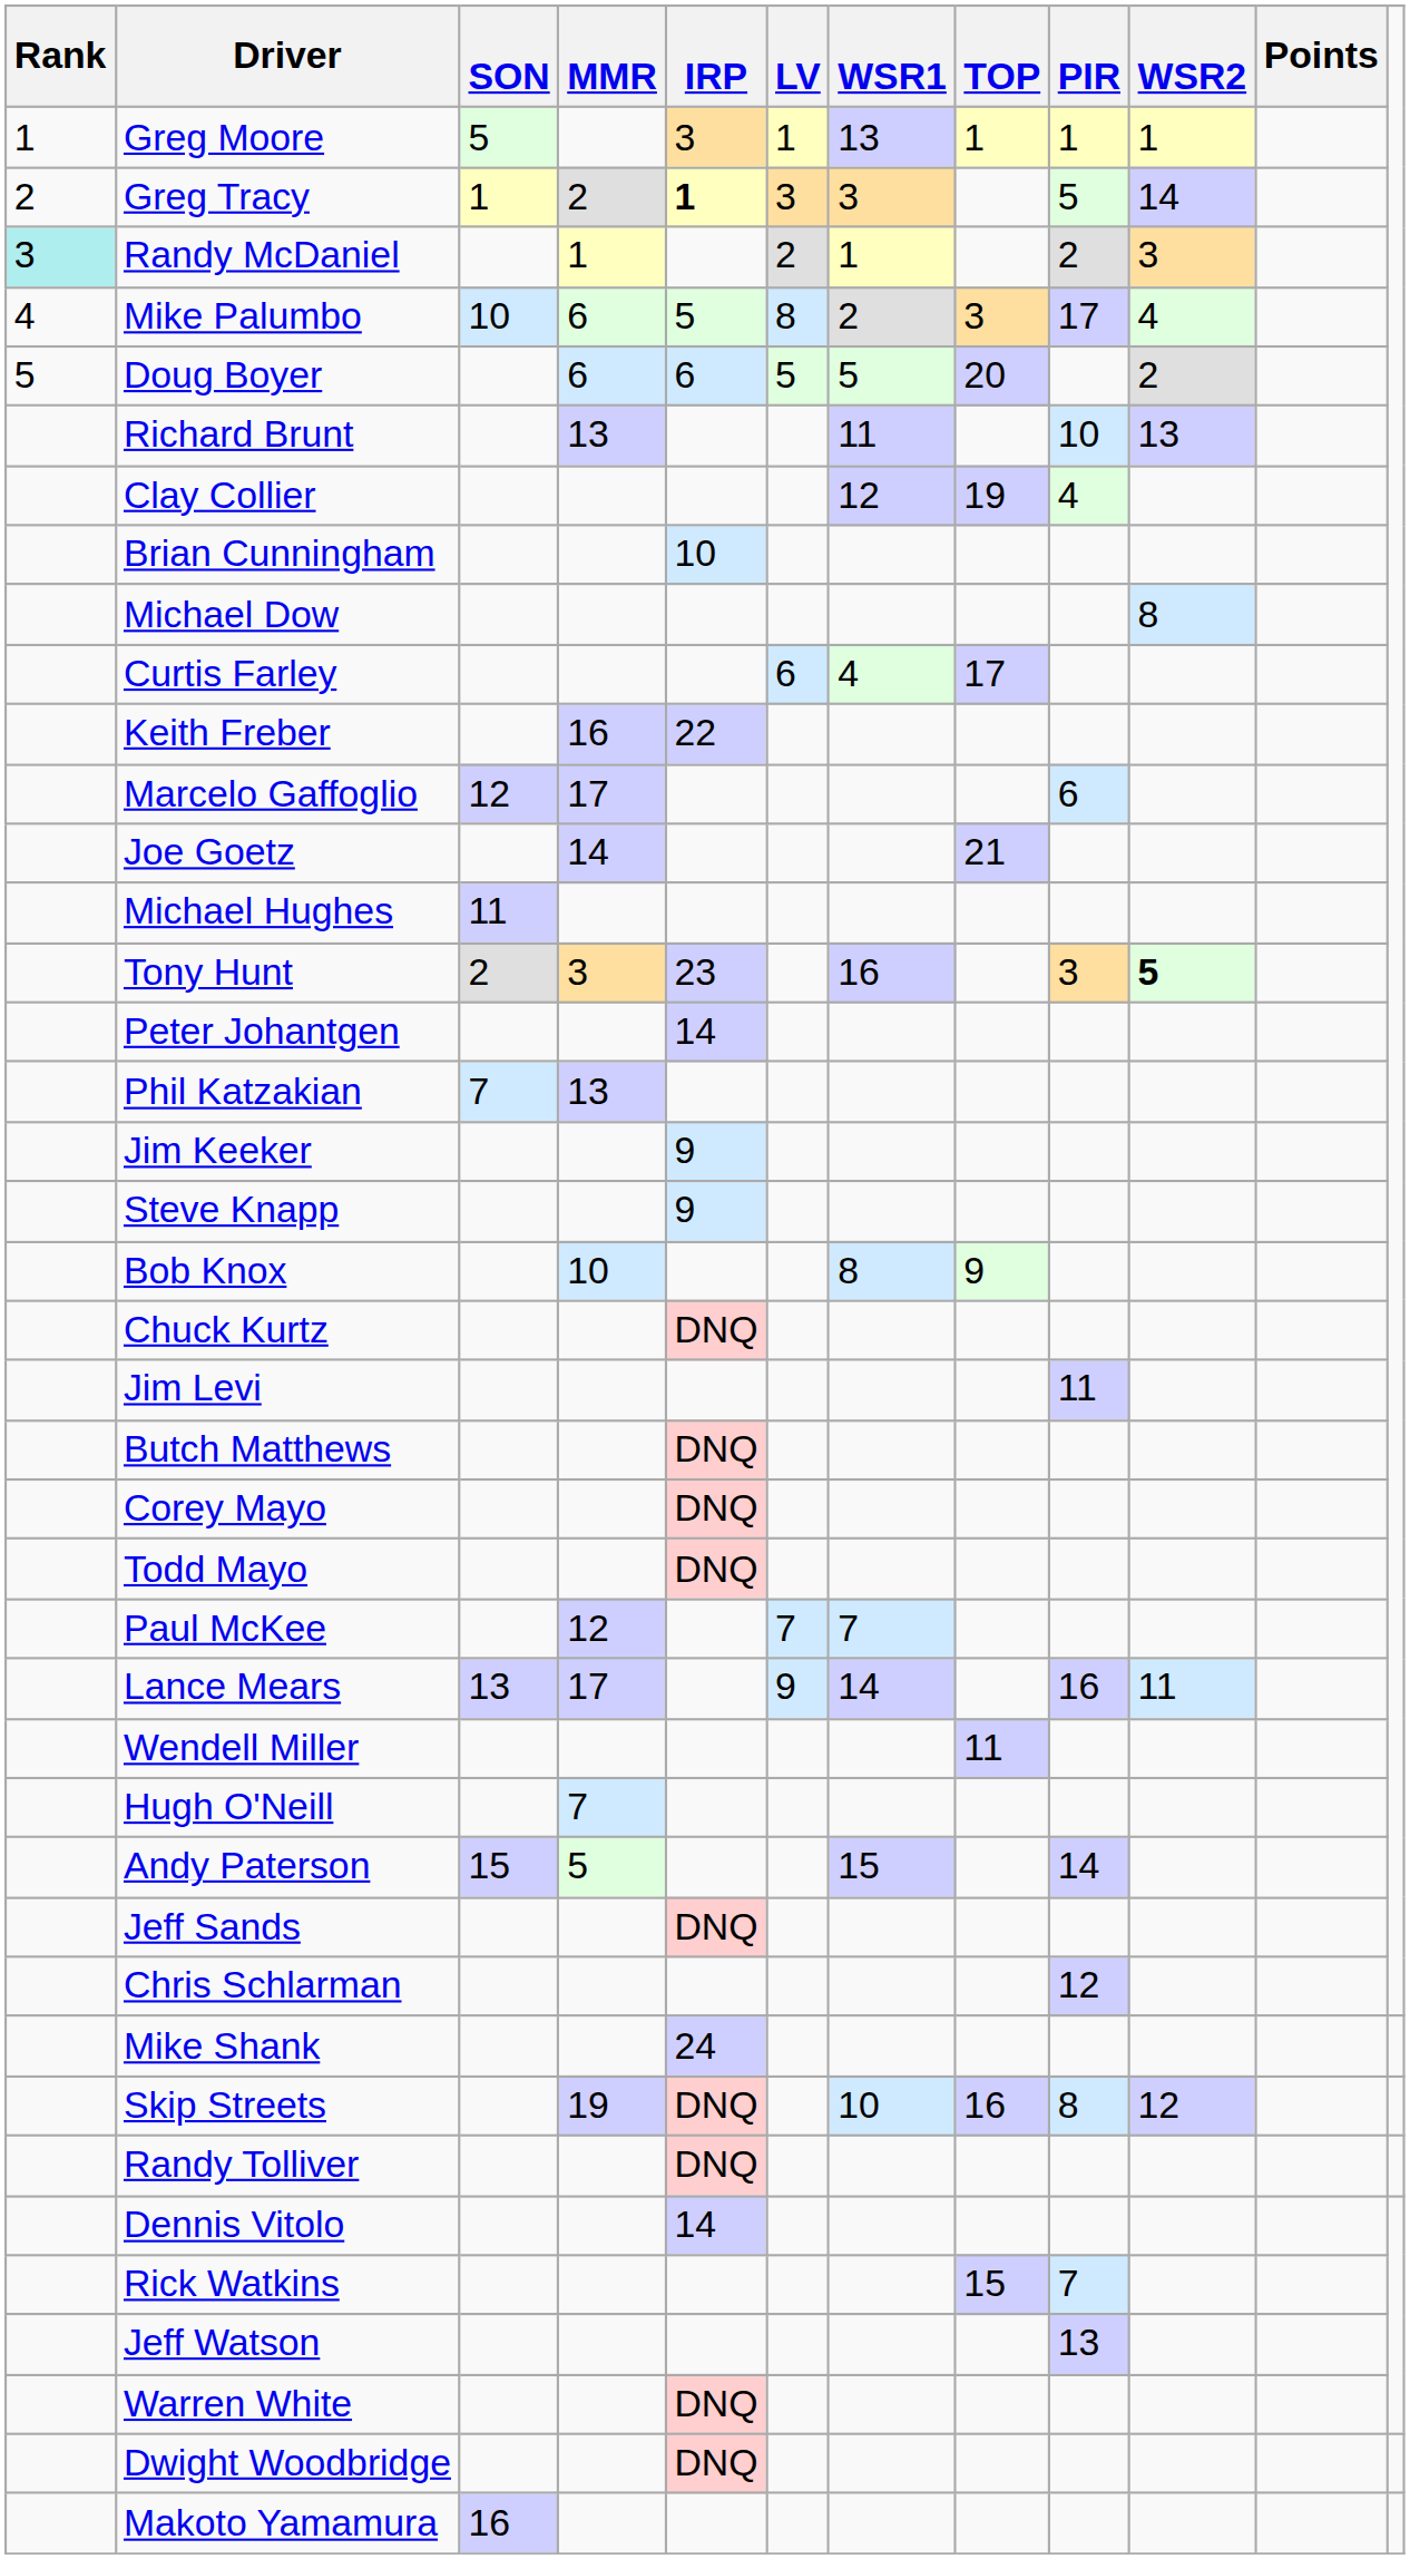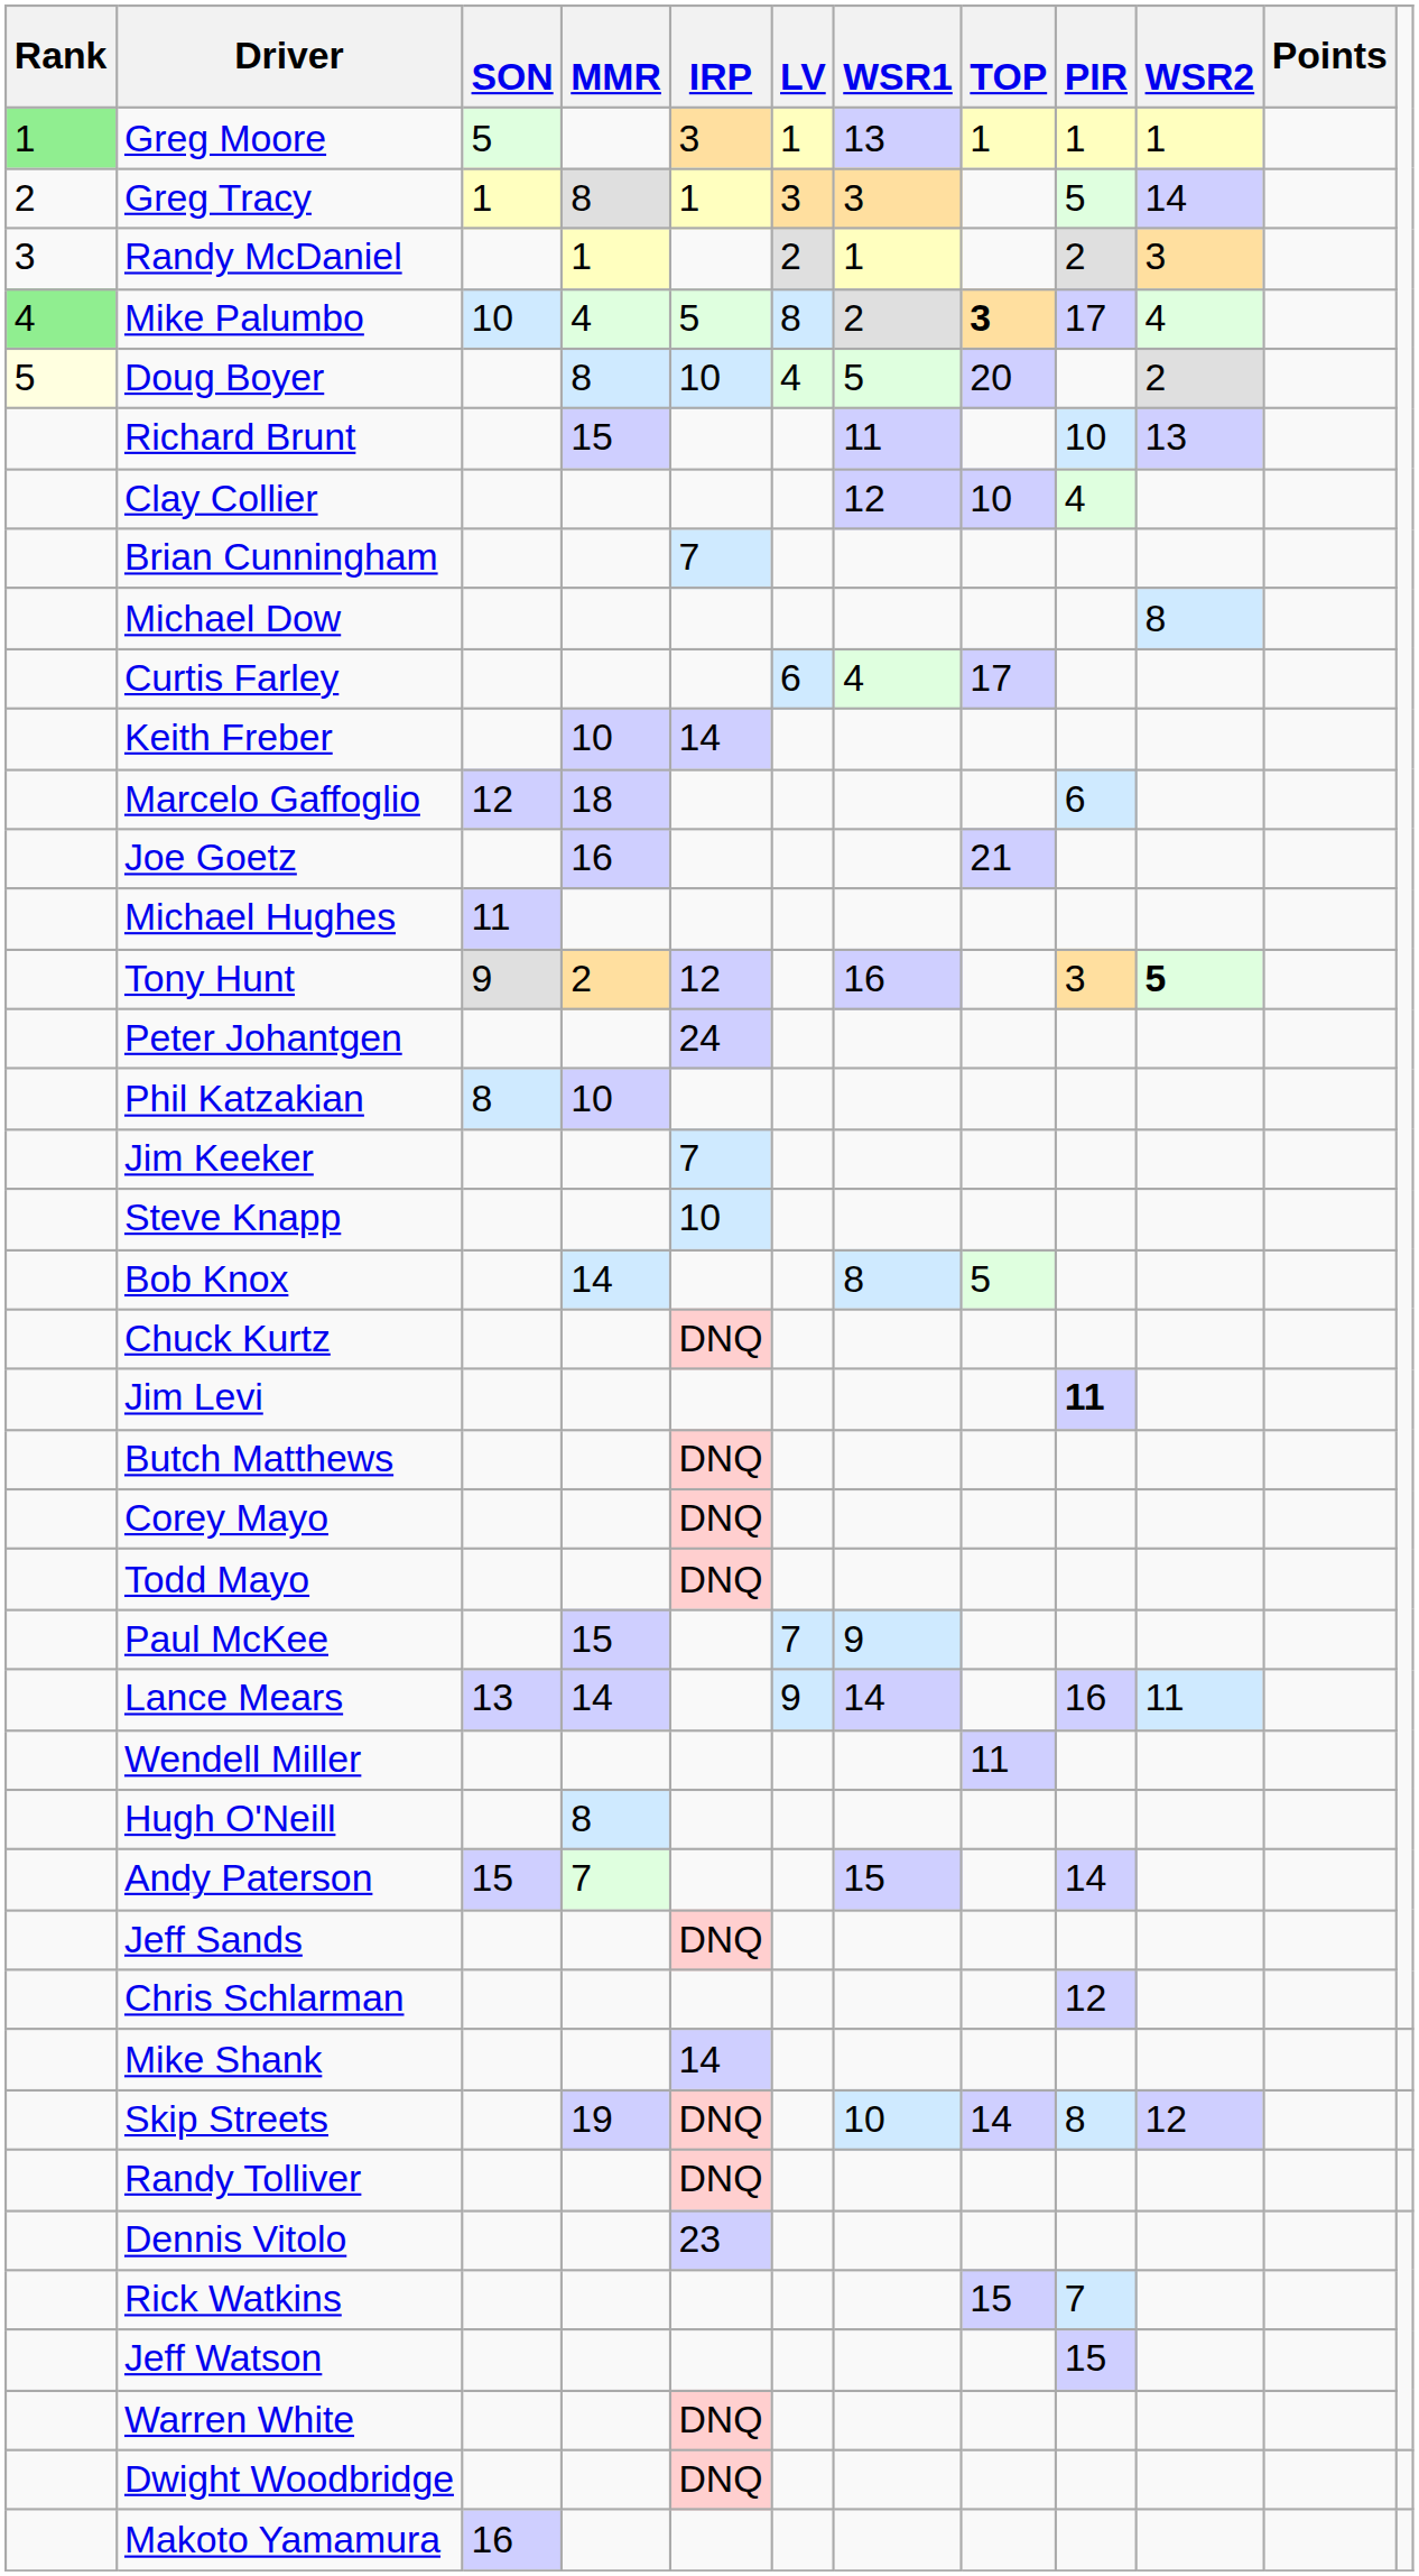Greg Moore | Rank: no background -> lightgreen background
Greg Tracy | MMR: 2 -> 8
Greg Tracy | IRP: bold -> normal
Randy McDaniel | Rank: paleturquoise background -> no background
Mike Palumbo | Rank: no background -> lightgreen background
Mike Palumbo | MMR: 6 -> 4
Mike Palumbo | TOP: normal -> bold
Doug Boyer | Rank: no background -> lightyellow background
Doug Boyer | MMR: 6 -> 8
Doug Boyer | IRP: 6 -> 10
Doug Boyer | LV: 5 -> 4
Richard Brunt | MMR: 13 -> 15
Clay Collier | TOP: 19 -> 10
Brian Cunningham | IRP: 10 -> 7
Keith Freber | MMR: 16 -> 10
Keith Freber | IRP: 22 -> 14
Marcelo Gaffoglio | MMR: 17 -> 18
Joe Goetz | MMR: 14 -> 16
Tony Hunt | SON: 2 -> 9
Tony Hunt | MMR: 3 -> 2
Tony Hunt | IRP: 23 -> 12
Peter Johantgen | IRP: 14 -> 24
Phil Katzakian | SON: 7 -> 8
Phil Katzakian | MMR: 13 -> 10
Jim Keeker | IRP: 9 -> 7
Steve Knapp | IRP: 9 -> 10
Bob Knox | MMR: 10 -> 14
Bob Knox | TOP: 9 -> 5
Jim Levi | PIR: normal -> bold
Paul McKee | MMR: 12 -> 15
Paul McKee | WSR1: 7 -> 9
Lance Mears | MMR: 17 -> 14
Hugh O'Neill | MMR: 7 -> 8
Andy Paterson | MMR: 5 -> 7
Mike Shank | IRP: 24 -> 14
Skip Streets | TOP: 16 -> 14
Dennis Vitolo | IRP: 14 -> 23
Jeff Watson | PIR: 13 -> 15
